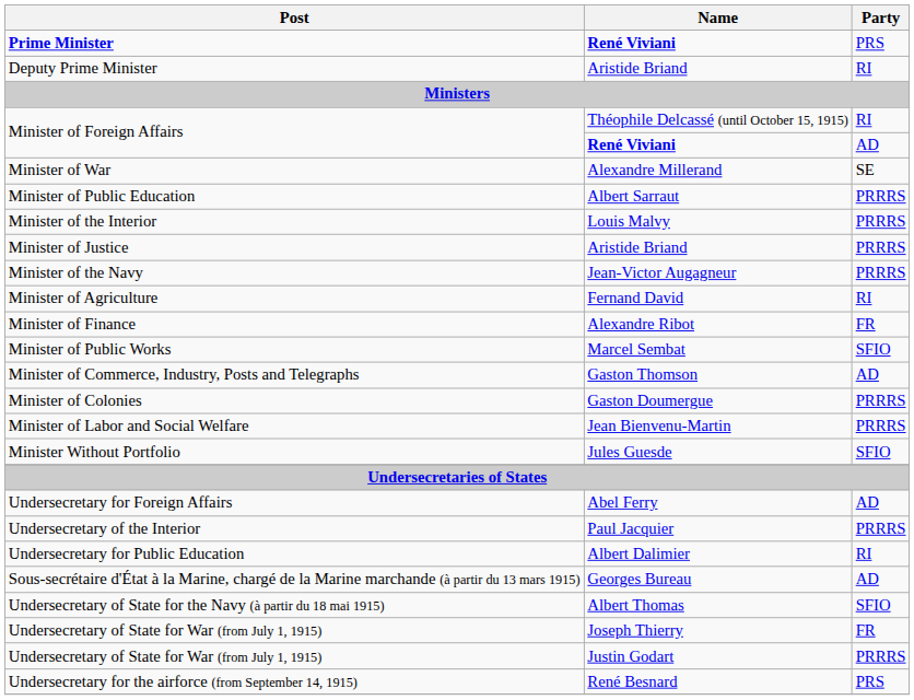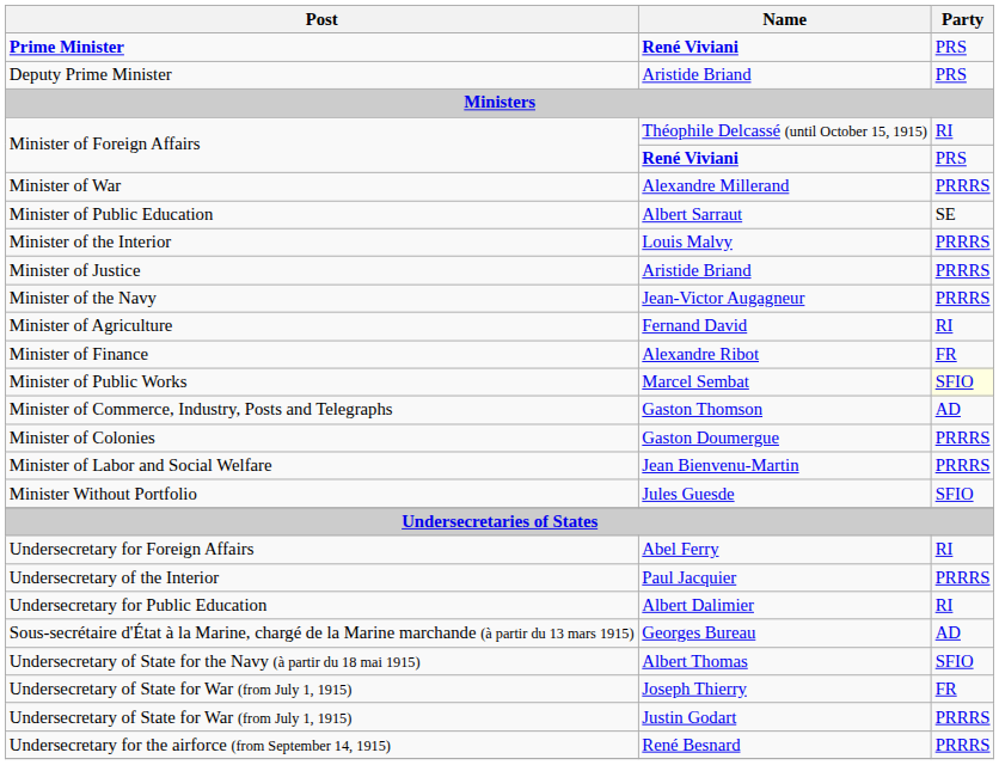Deputy Prime Minister | Party: RI -> PRS
Minister of Foreign Affairs / René Viviani | Party: AD -> PRS
Minister of War | Party: SE -> PRRRS
Minister of Public Education | Party: PRRRS -> SE
Minister of Public Works | Party: no background -> lightyellow background
Undersecretary for Foreign Affairs | Party: AD -> RI
Undersecretary for the airforce (from September 14, 1915) | Party: PRS -> PRRRS
